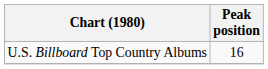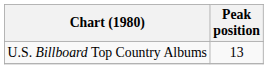U.S. Billboard Top Country Albums | Peak position: 16 -> 13
